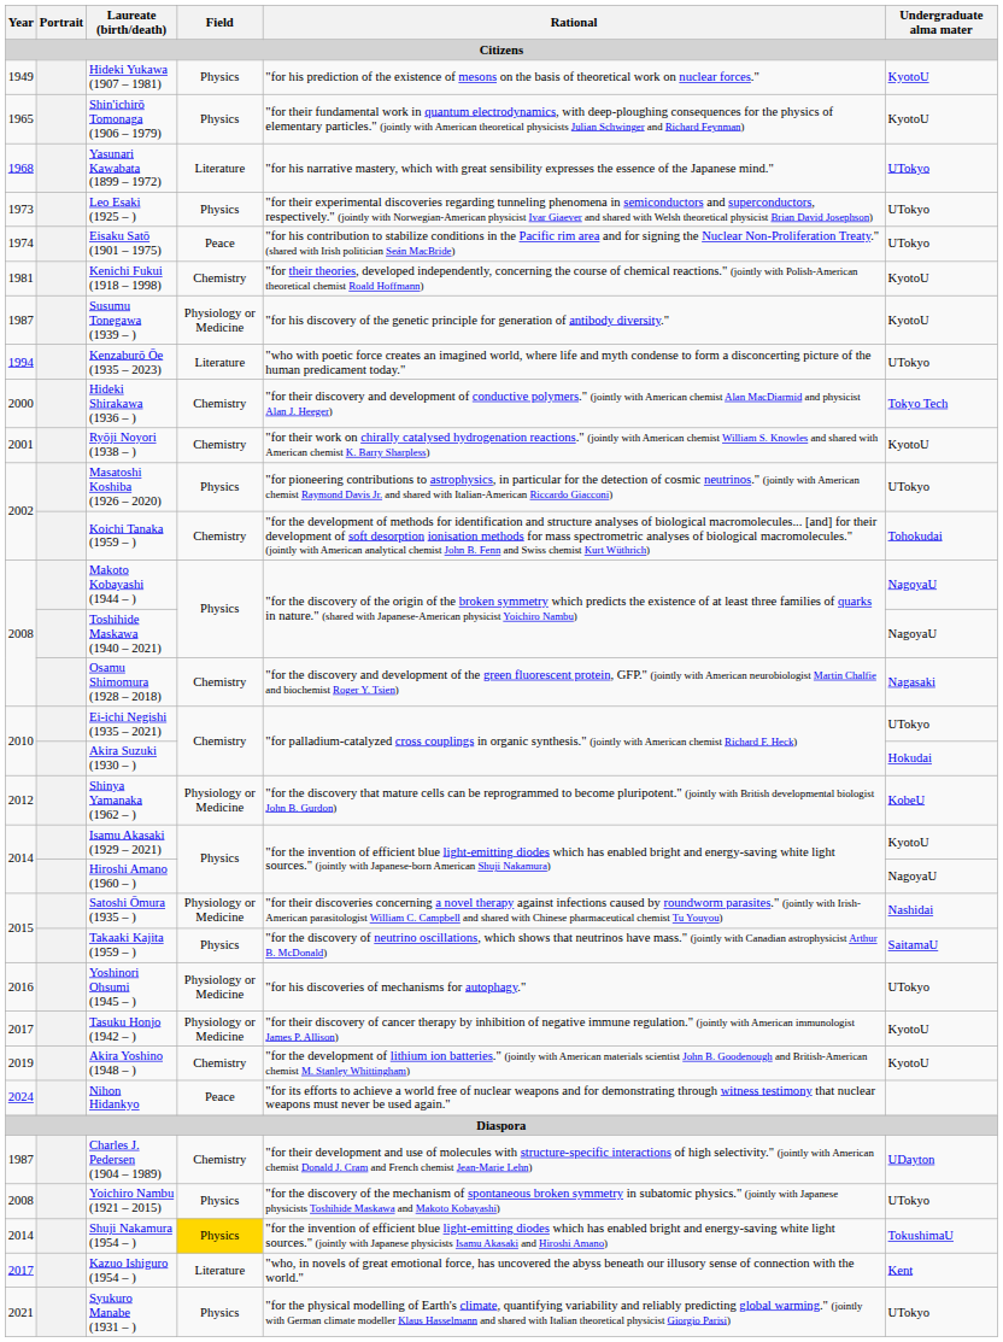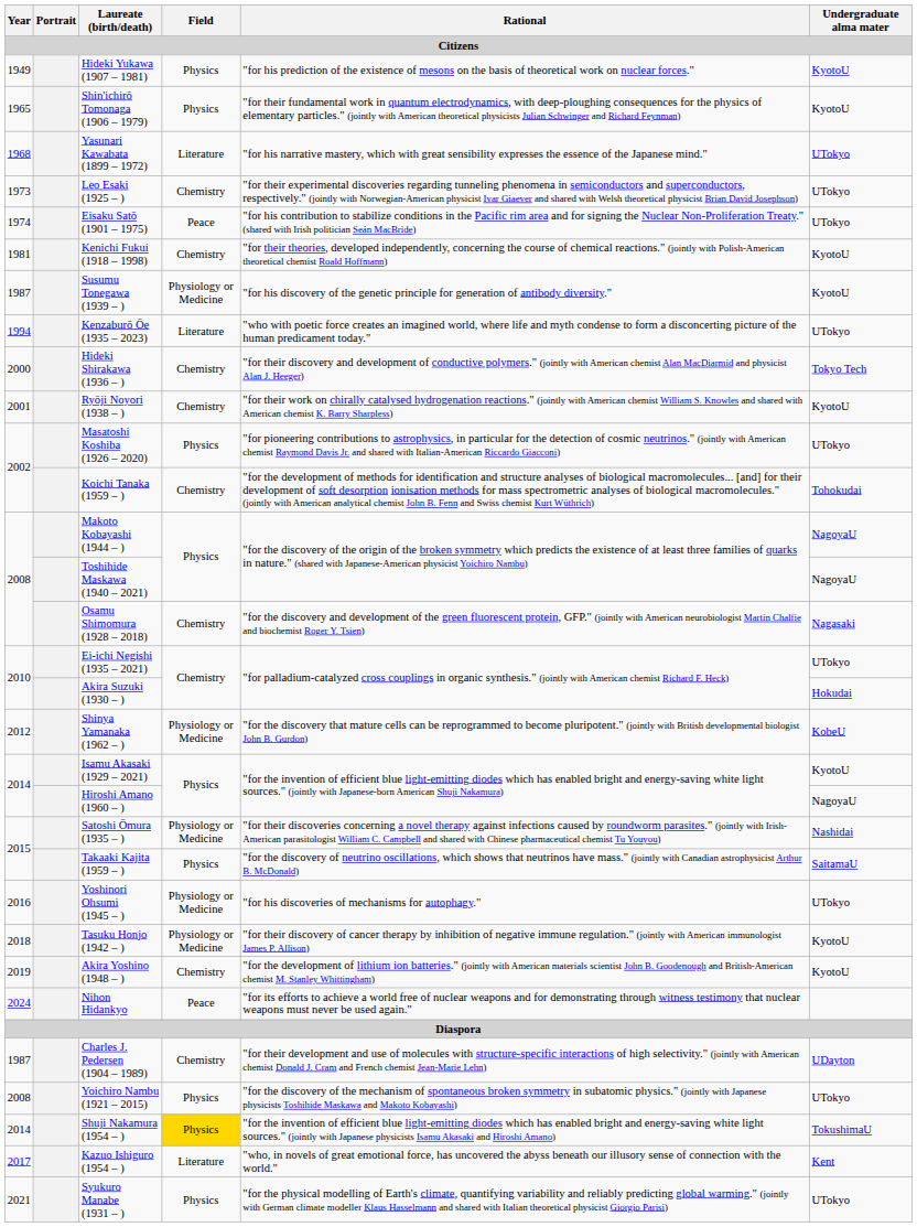Leo Esaki (1925 – ) | Field: Physics -> Chemistry
Tasuku Honjo (1942 – ) | Year: 2017 -> 2018
